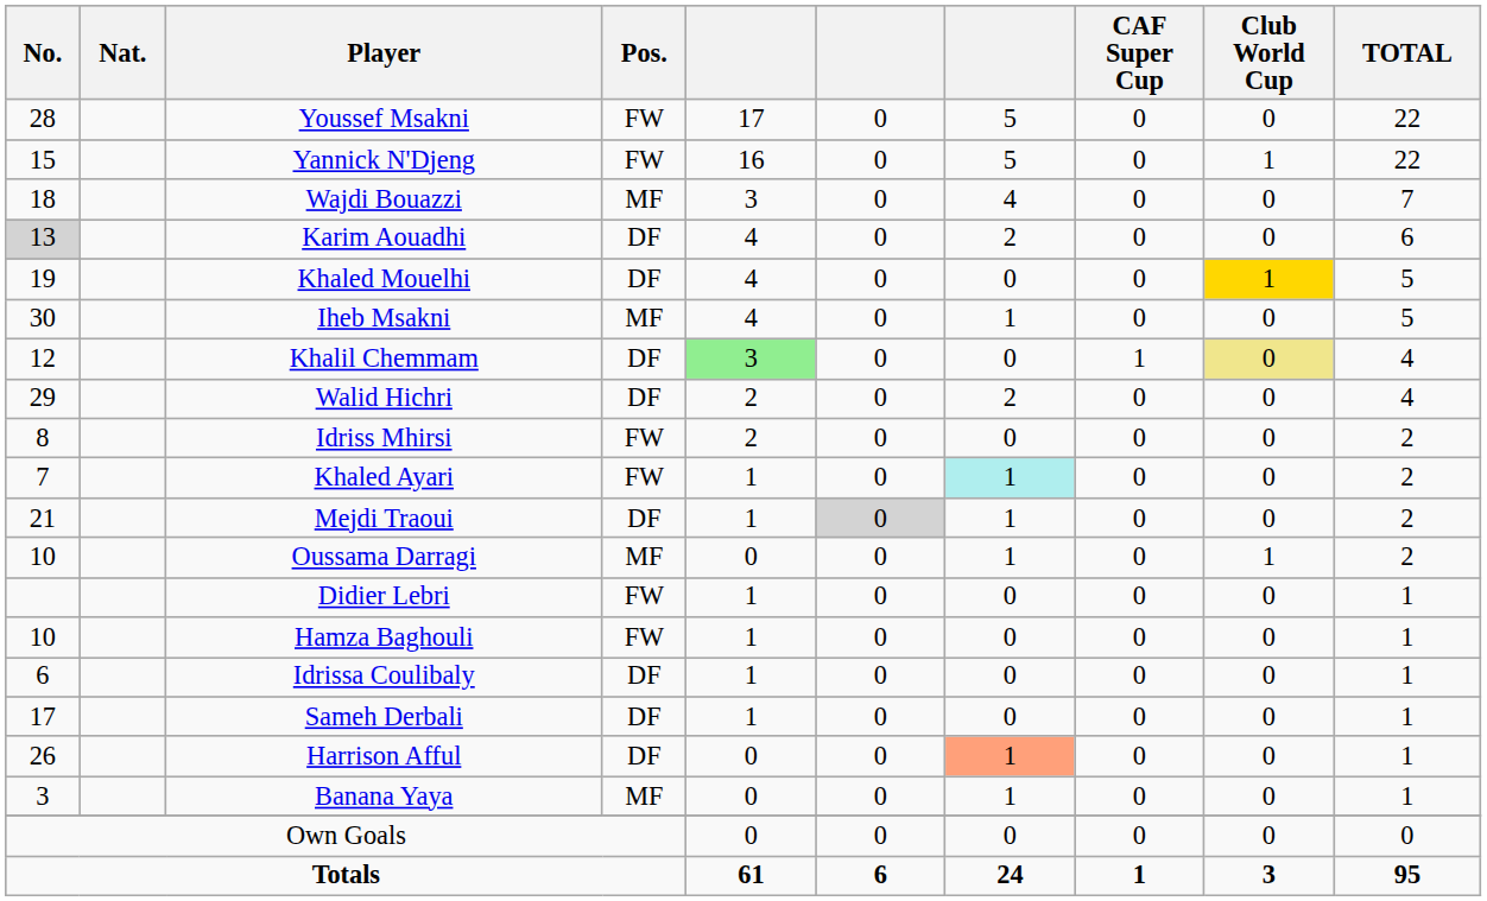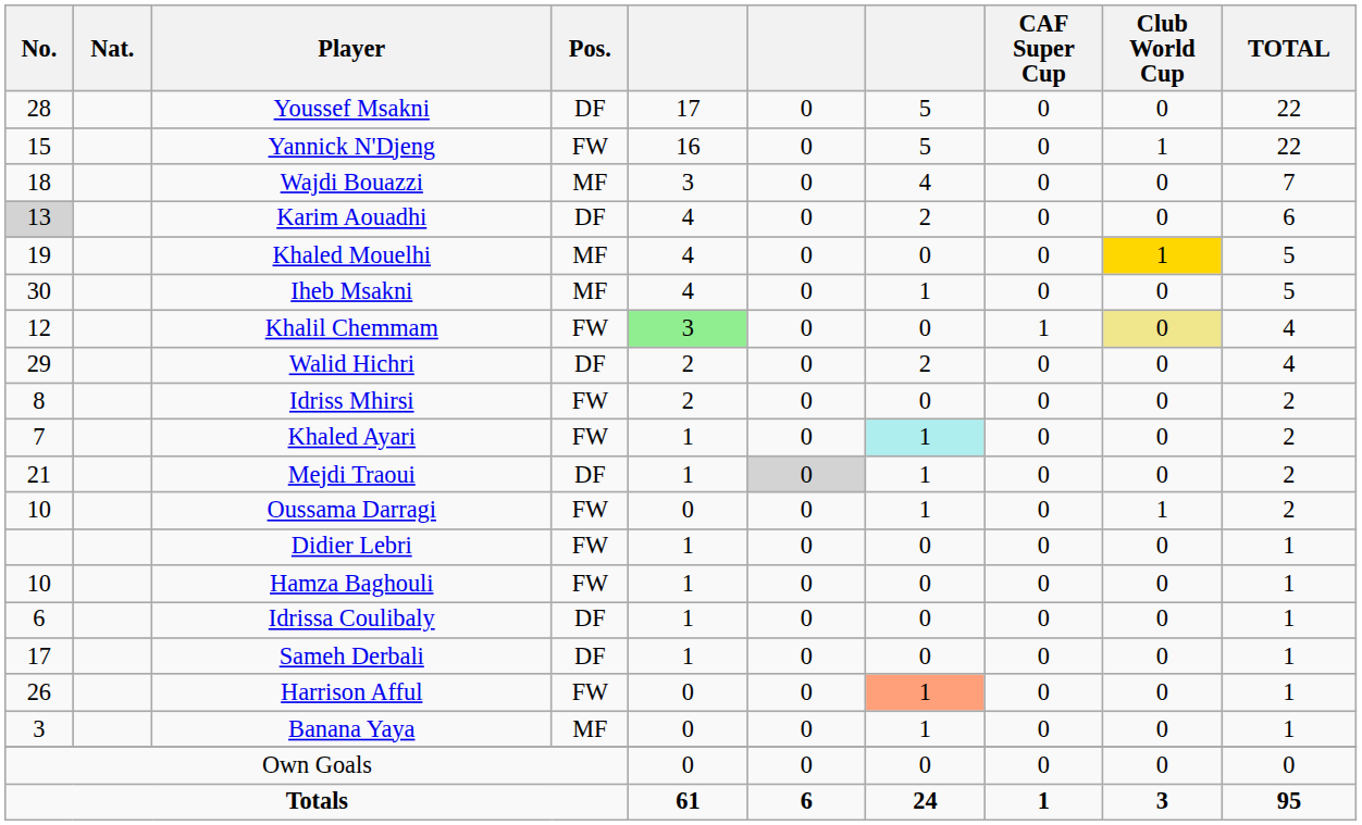Youssef Msakni | Pos.: FW -> DF
Khaled Mouelhi | Pos.: DF -> MF
Khalil Chemmam | Pos.: DF -> FW
Oussama Darragi | Pos.: MF -> FW
Harrison Afful | Pos.: DF -> FW
